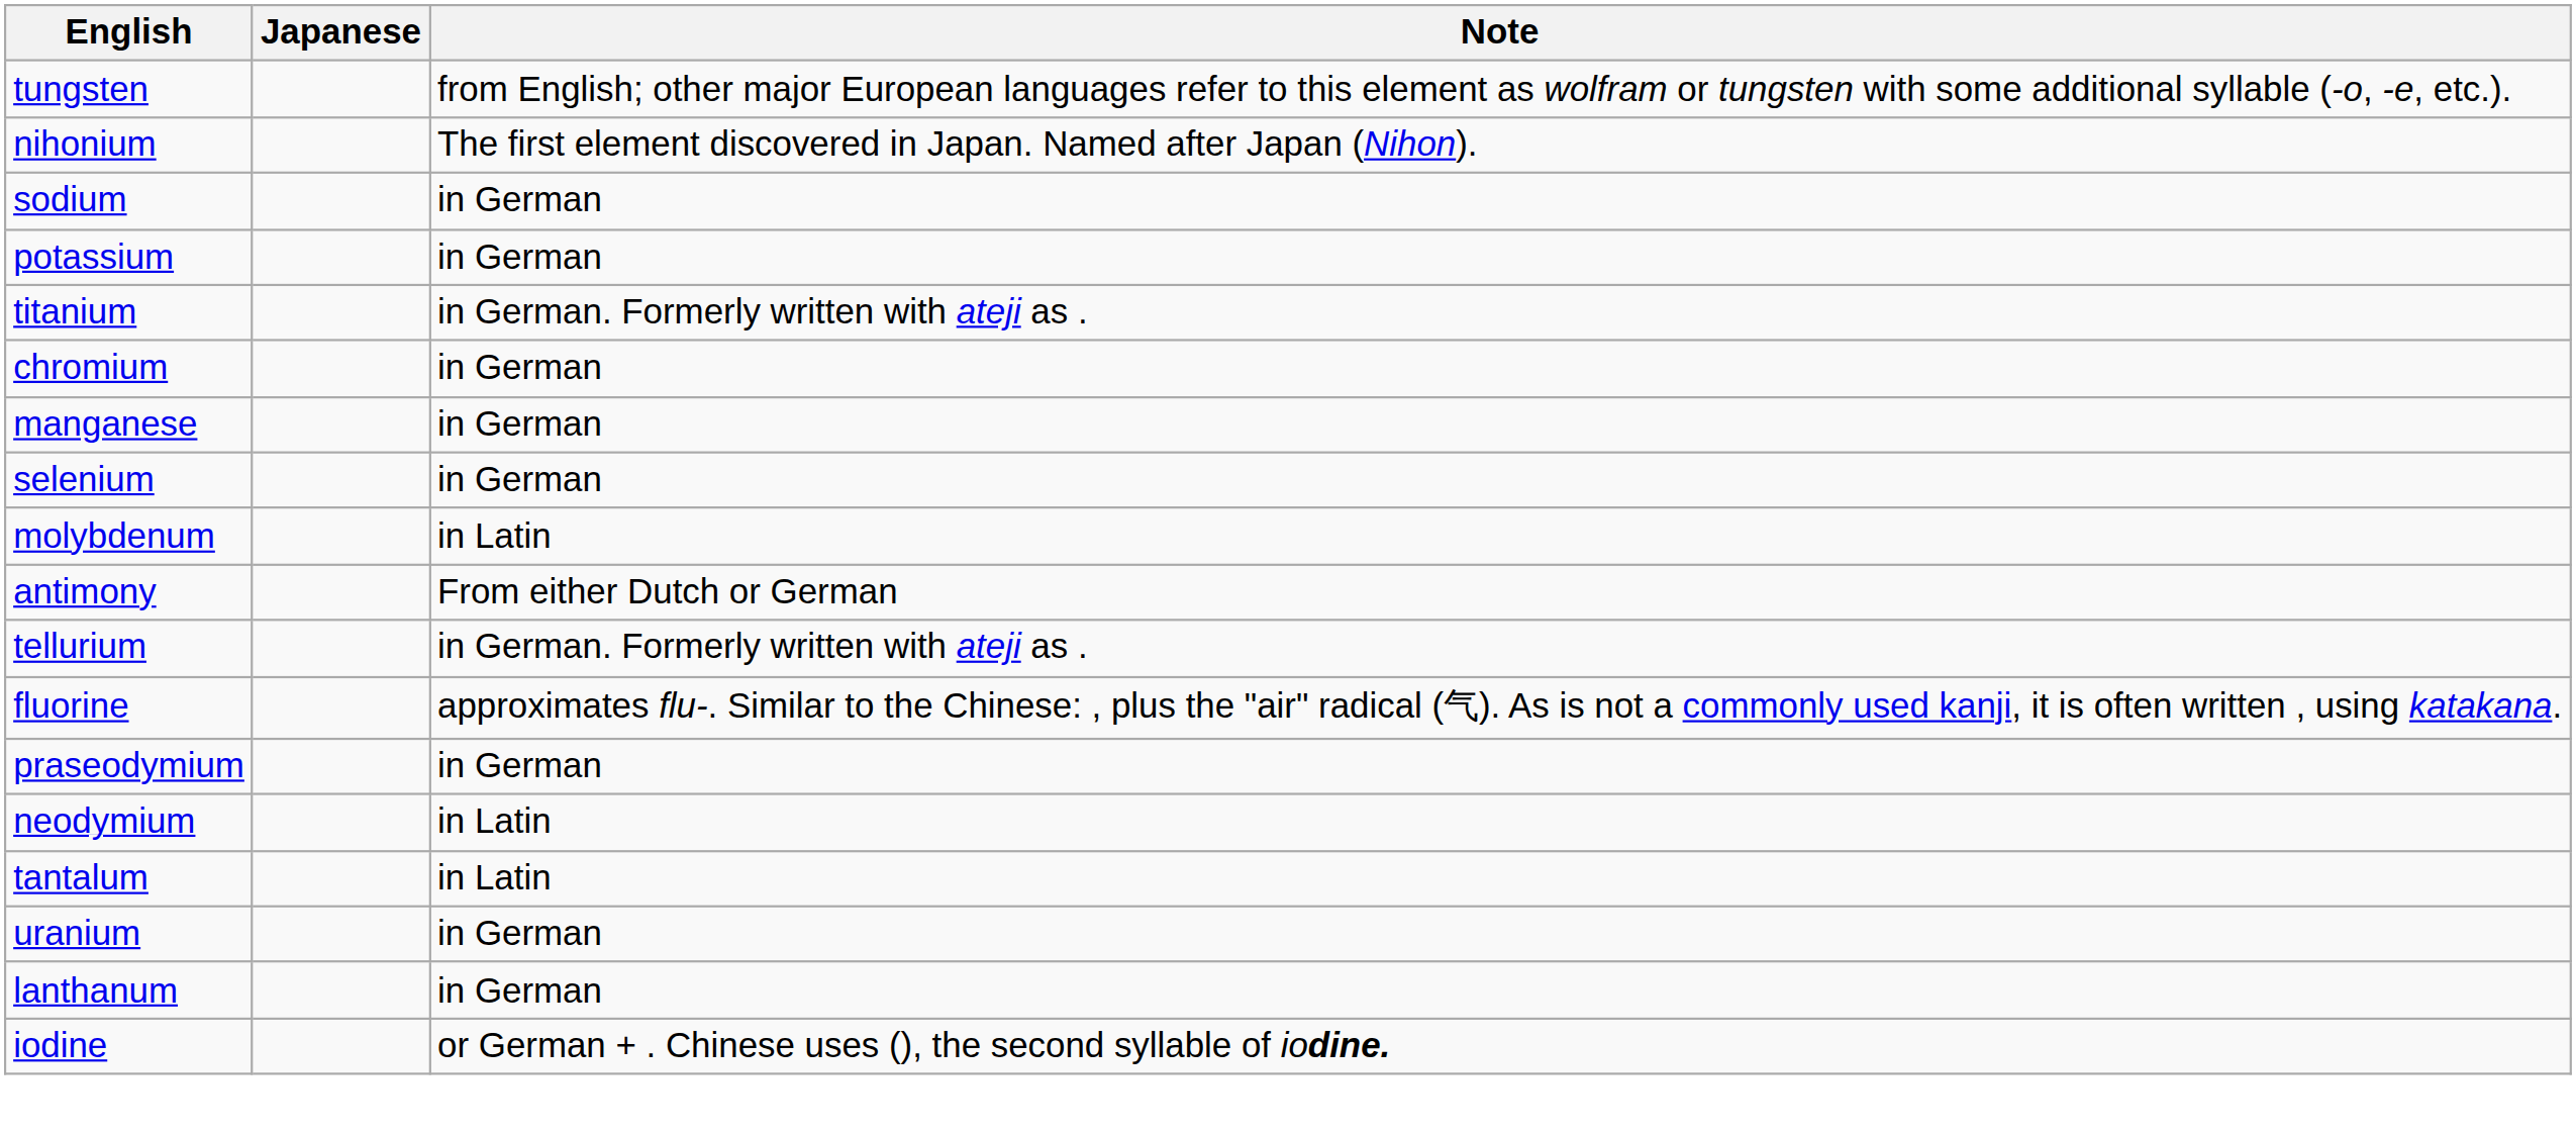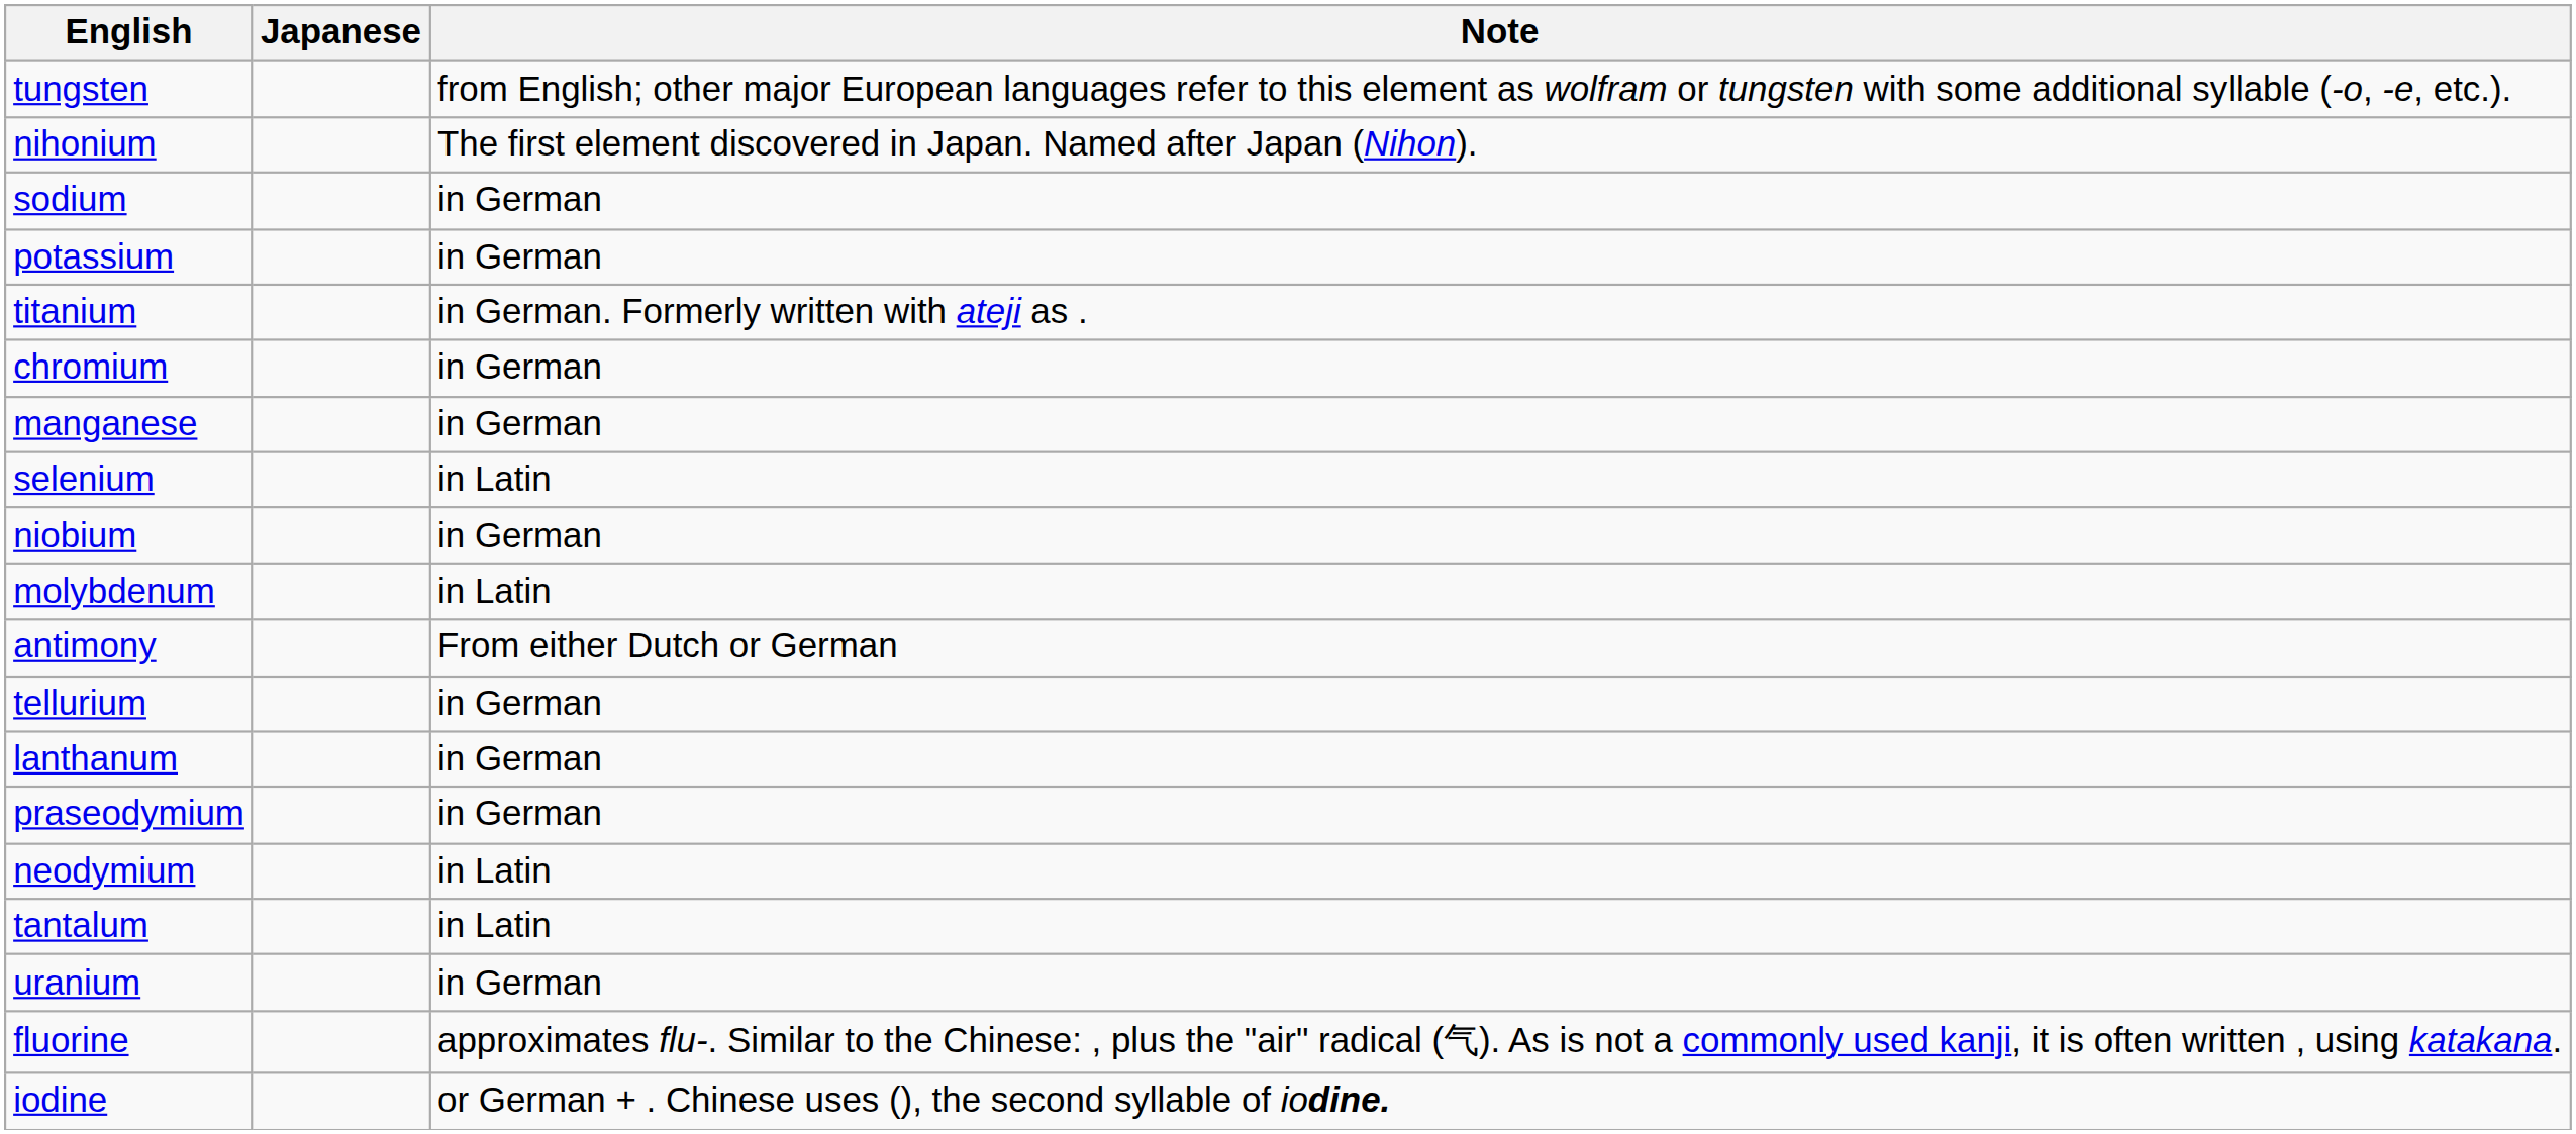selenium | Note: in German -> in Latin
+ row: niobium | in German
tellurium | Note: in German. Formerly written with ateji as . -> in German
rows swapped: lanthanum <-> fluorine
